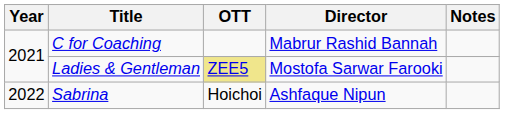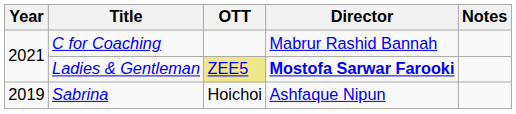Ladies & Gentleman | Director: normal -> bold
Sabrina | Year: 2022 -> 2019
